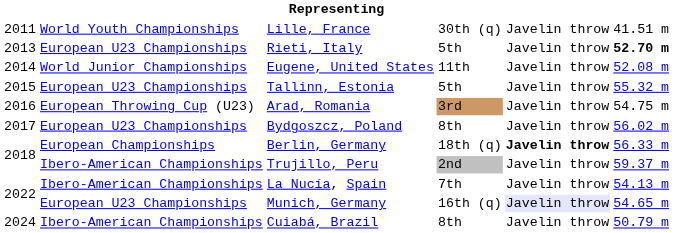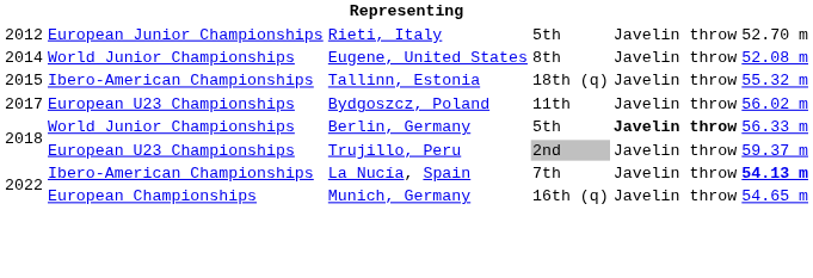- row: 2011 | World Youth Championships | Lille, France | 30th (q) | Javelin throw | 41.51 m
Rieti, Italy | column 1: 2013 -> 2012
Rieti, Italy | column 2: European U23 Championships -> European Junior Championships
Rieti, Italy | column 6: bold -> normal
Eugene, United States | column 4: 11th -> 8th
Tallinn, Estonia | column 2: European U23 Championships -> Ibero-American Championships
Tallinn, Estonia | column 4: 5th -> 18th (q)
- row: 2016 | European Throwing Cup (U23) | Arad, Romania | 3rd | Javelin throw | 54.75 m
Bydgoszcz, Poland | column 4: 8th -> 11th
Berlin, Germany | column 2: European Championships -> World Junior Championships
Berlin, Germany | column 4: 18th (q) -> 5th
Trujillo, Peru | column 2: Ibero-American Championships -> European U23 Championships
La Nucía, Spain | column 6: normal -> bold
Munich, Germany | column 2: European U23 Championships -> European Championships
Munich, Germany | column 5: lavender background -> no background
- row: 2024 | Ibero-American Championships | Cuiabá, Brazil | 8th | Javelin throw | 50.79 m
